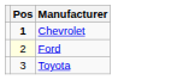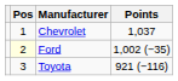+ column: Points | 1,037 | 1,002 (−35) | 921 (−116)
Chevrolet | Pos: bold -> normal
